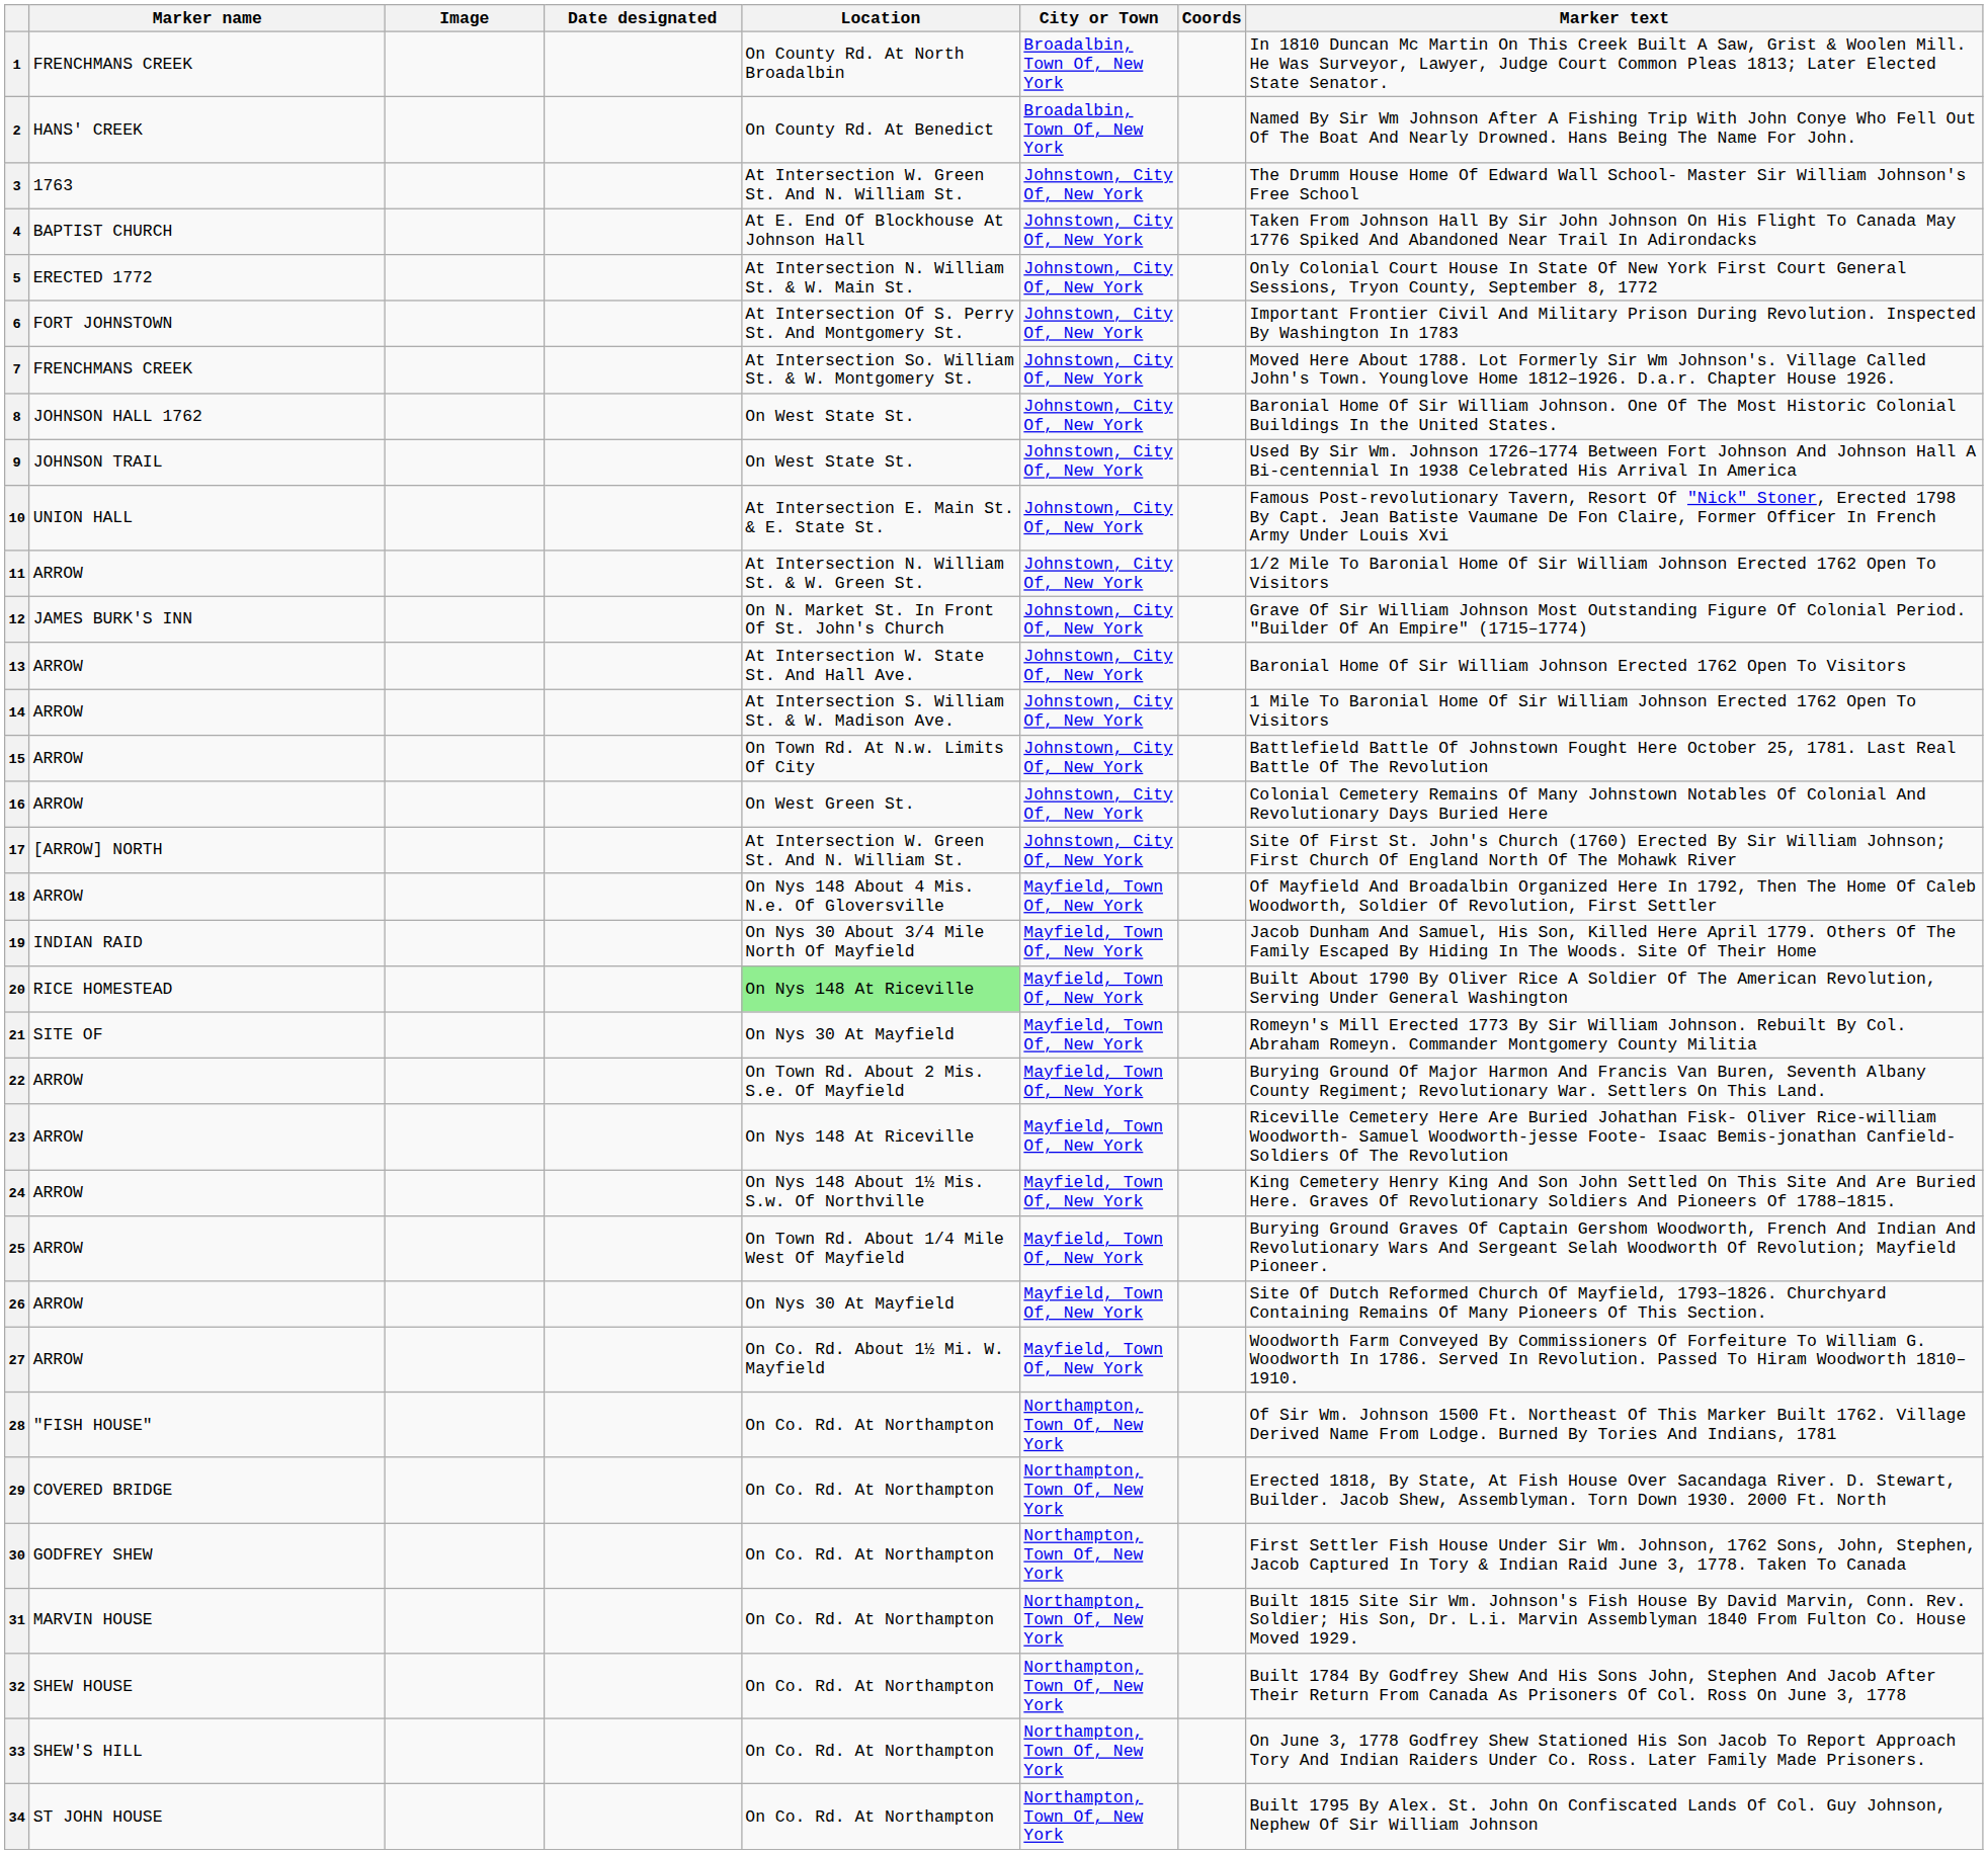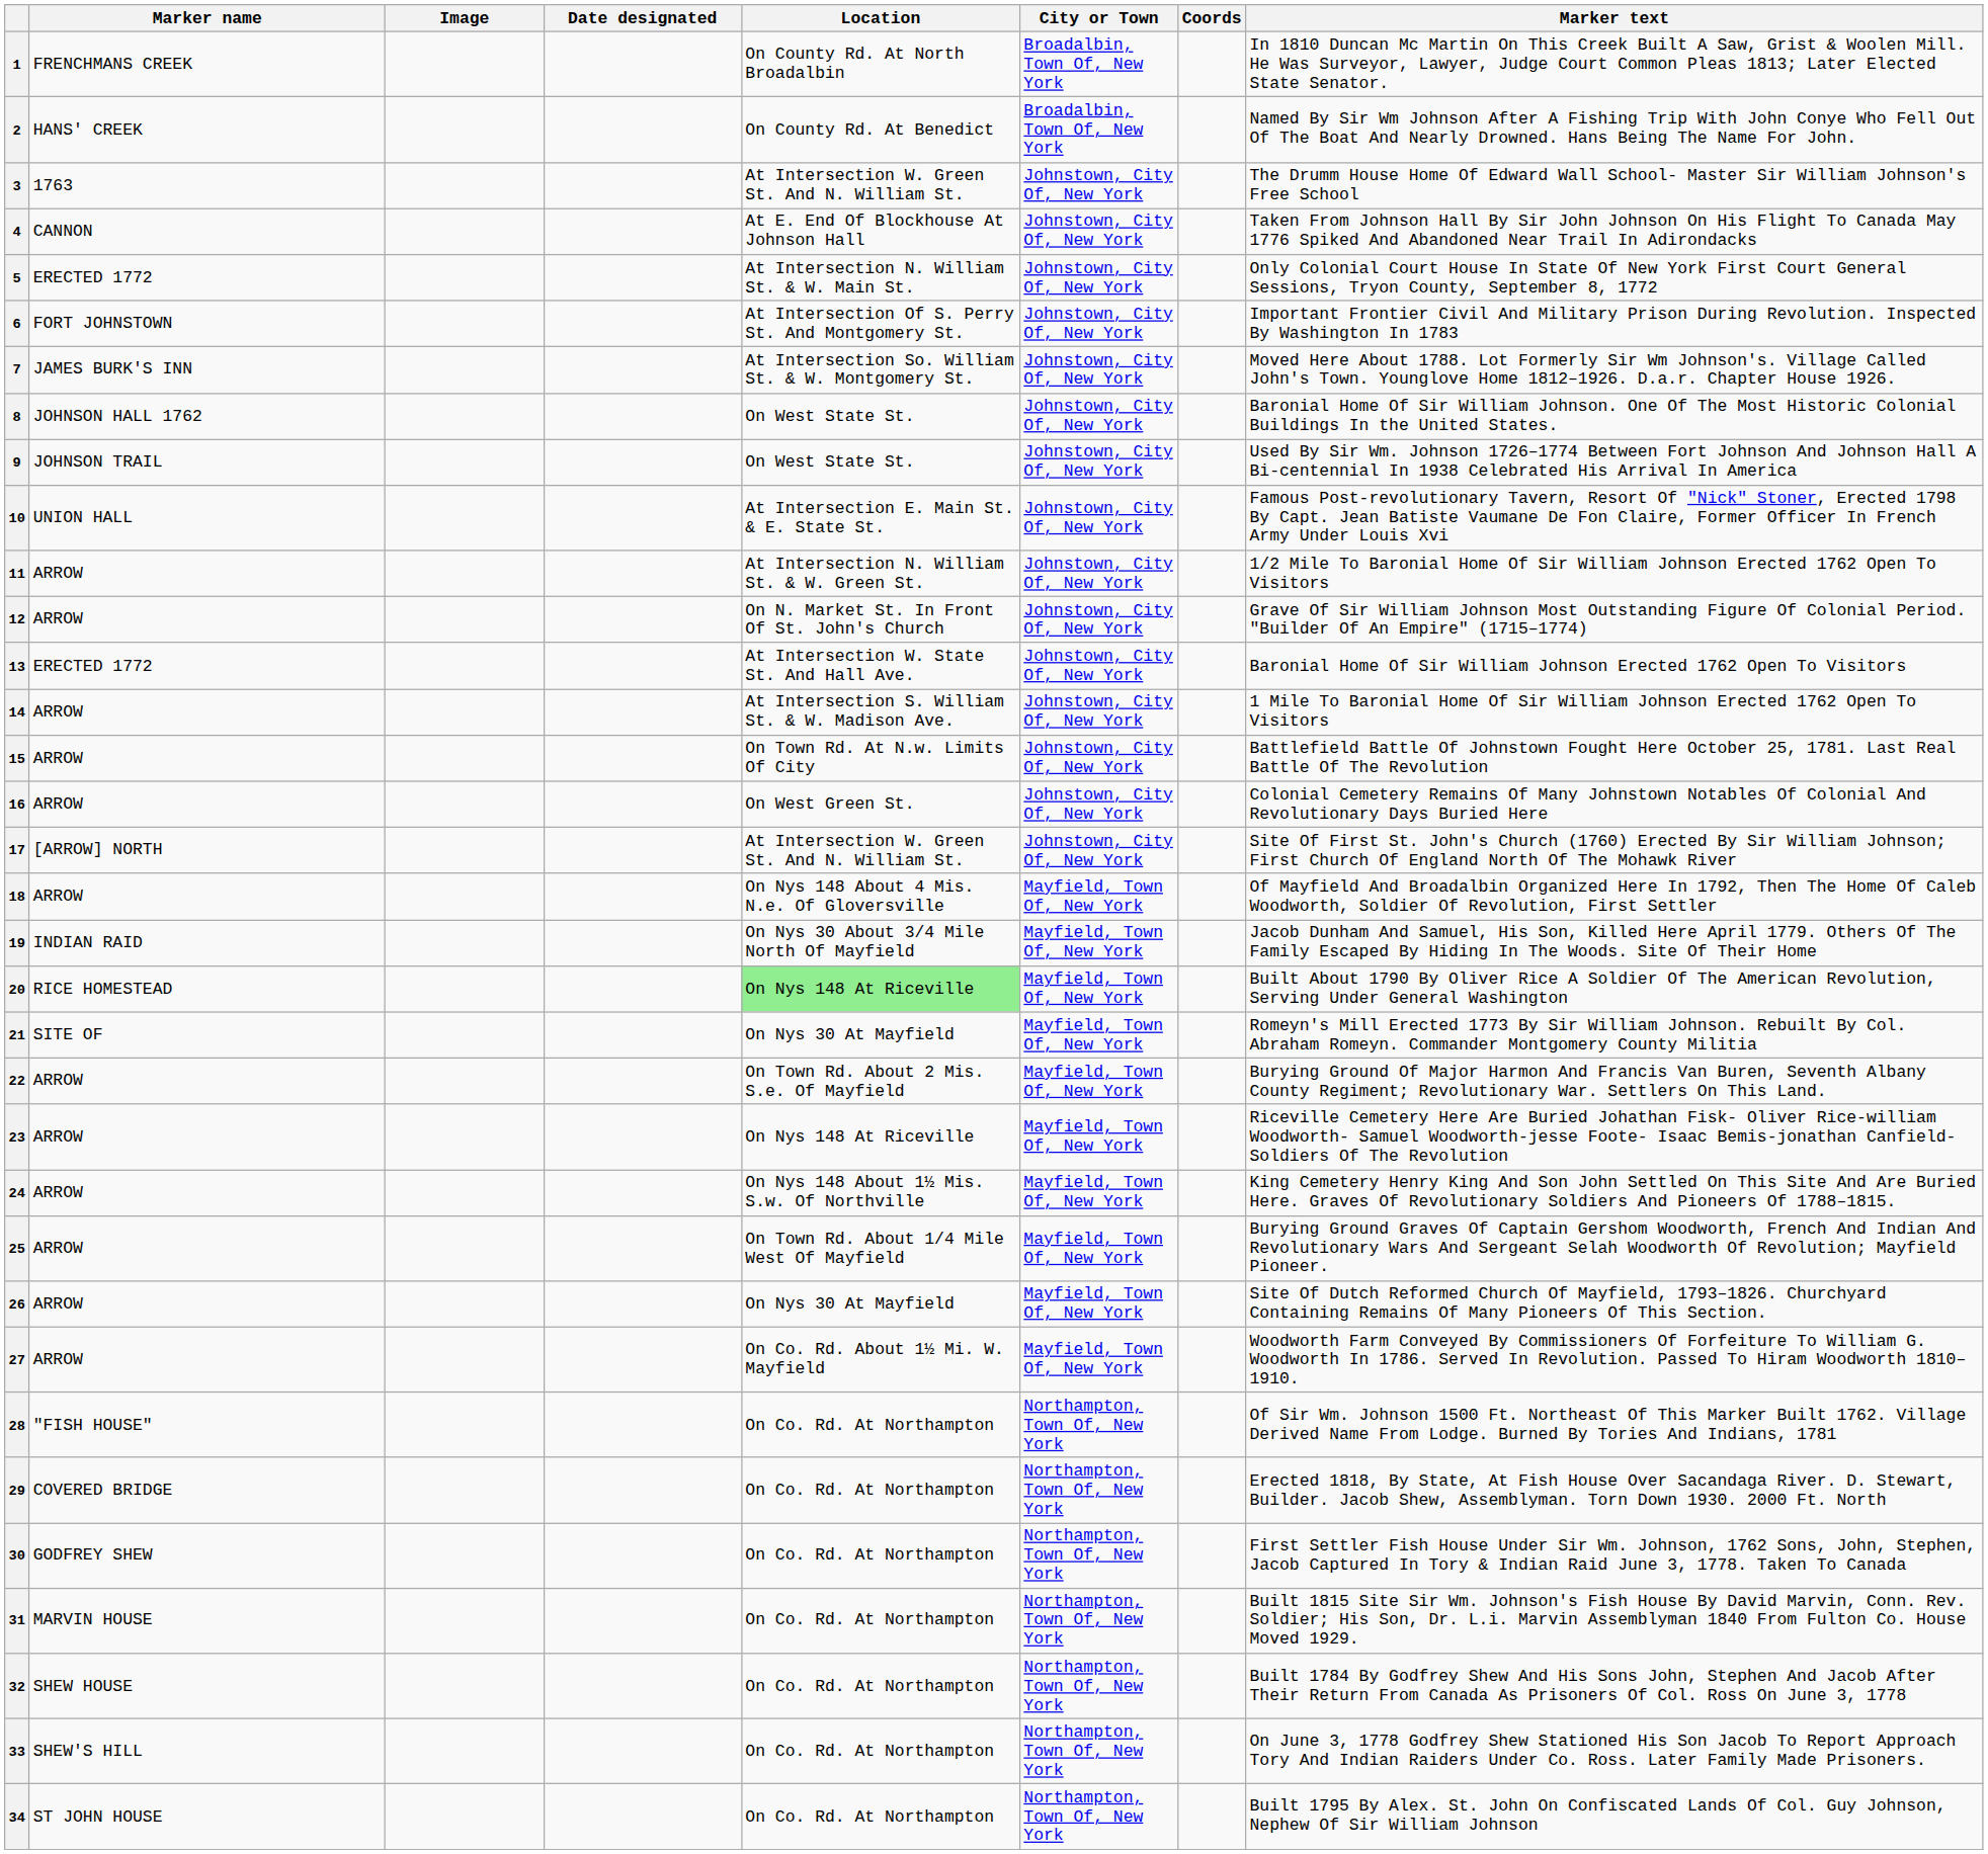4 | Marker name: BAPTIST CHURCH -> CANNON
7 | Marker name: FRENCHMANS CREEK -> JAMES BURK'S INN
12 | Marker name: JAMES BURK'S INN -> ARROW
13 | Marker name: ARROW -> ERECTED 1772
